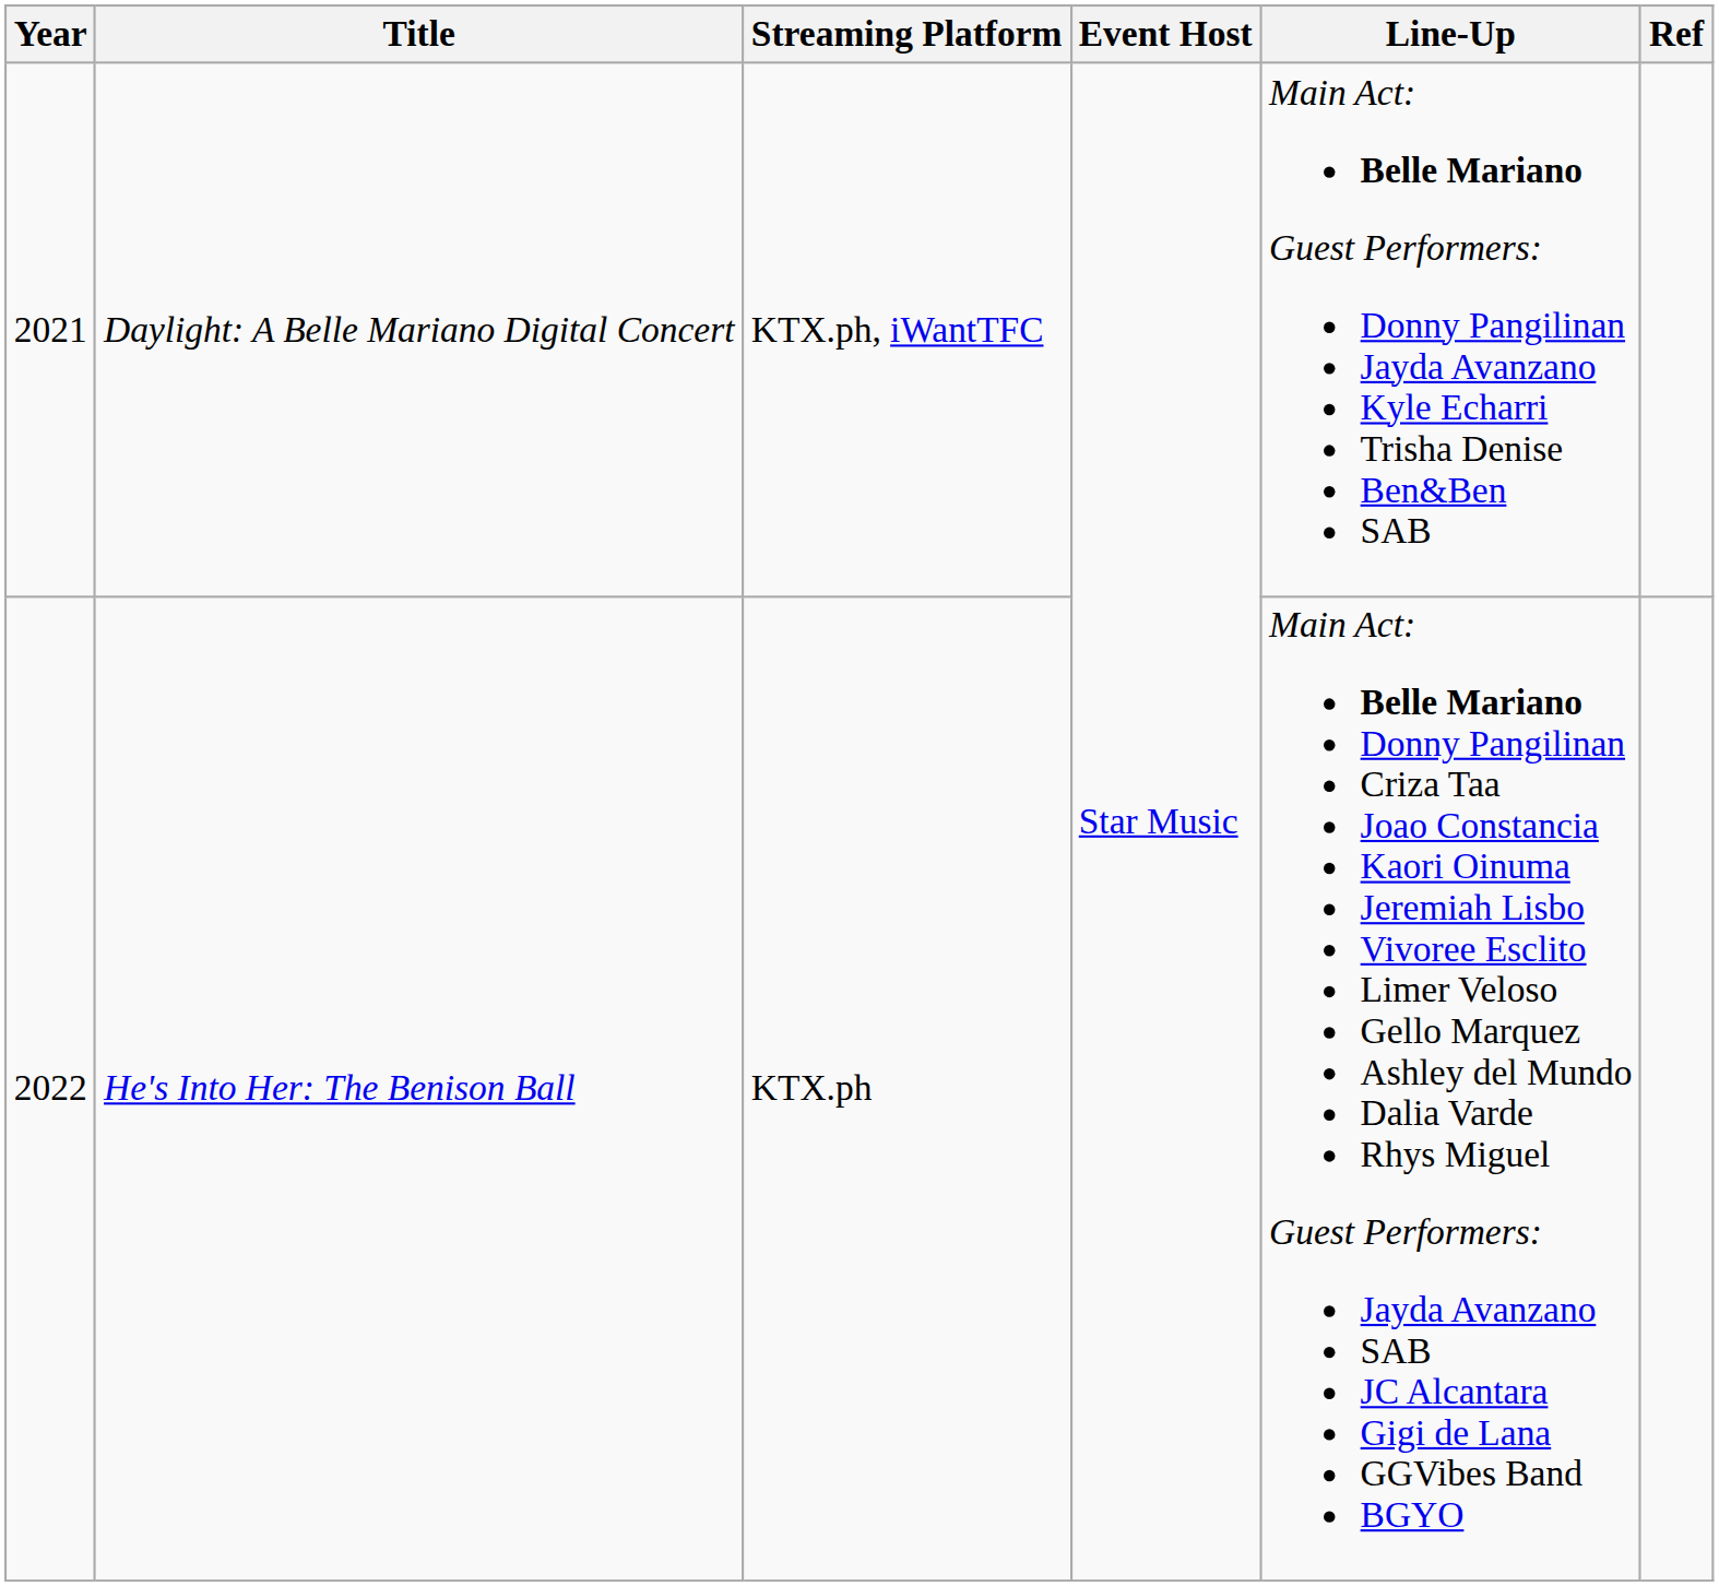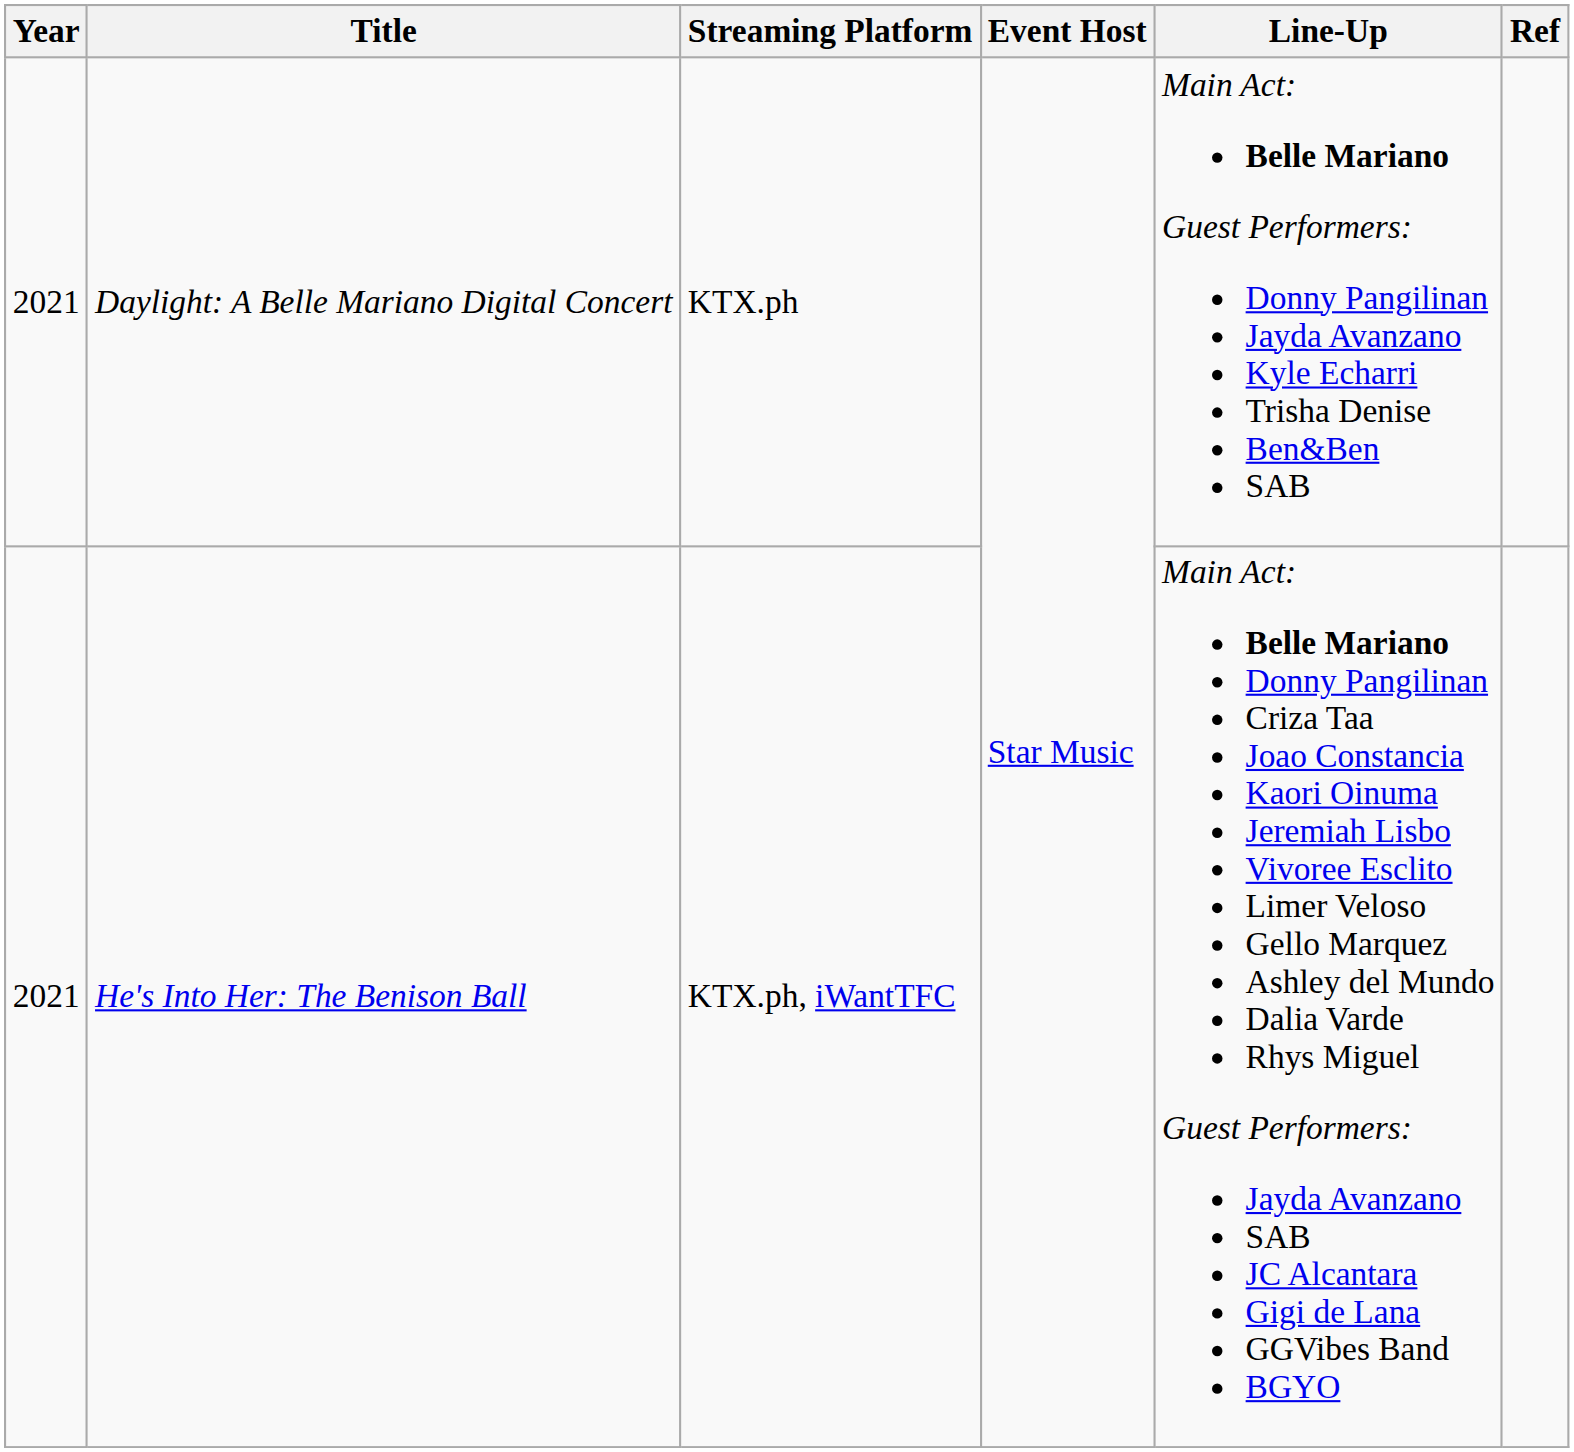Daylight: A Belle Mariano Digital Concert | Streaming Platform: KTX.ph, iWantTFC -> KTX.ph
He's Into Her: The Benison Ball | Year: 2022 -> 2021
He's Into Her: The Benison Ball | Streaming Platform: KTX.ph -> KTX.ph, iWantTFC
